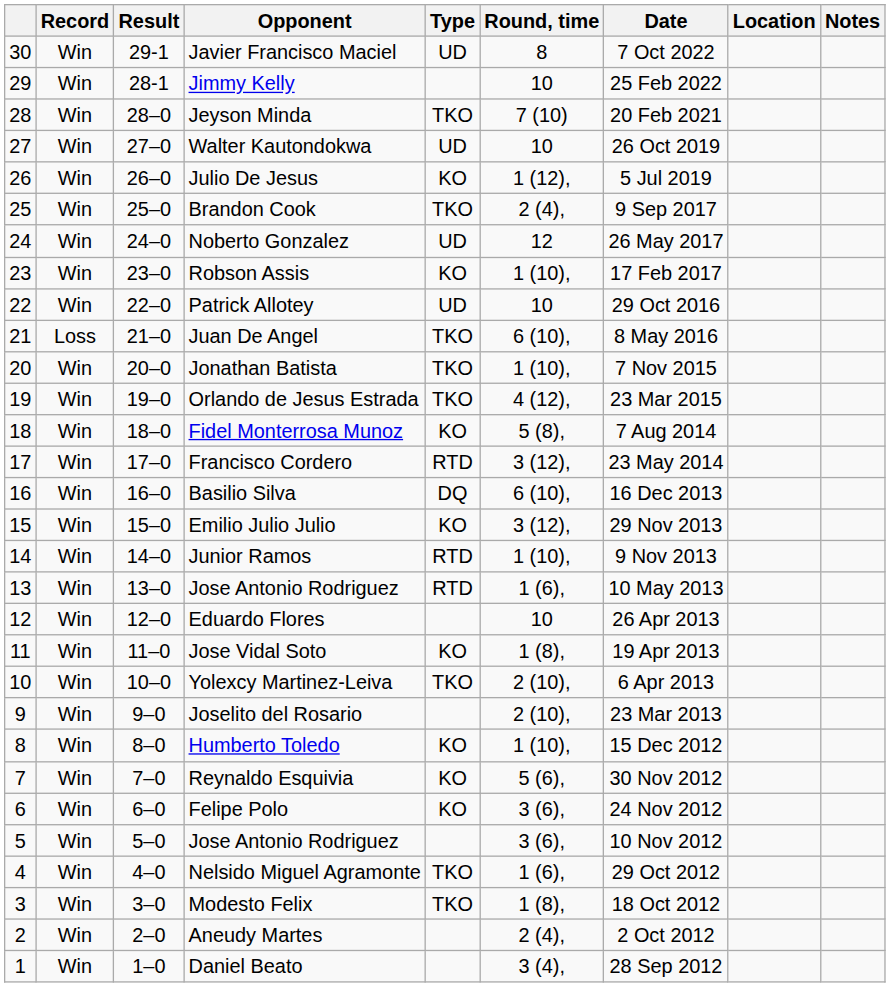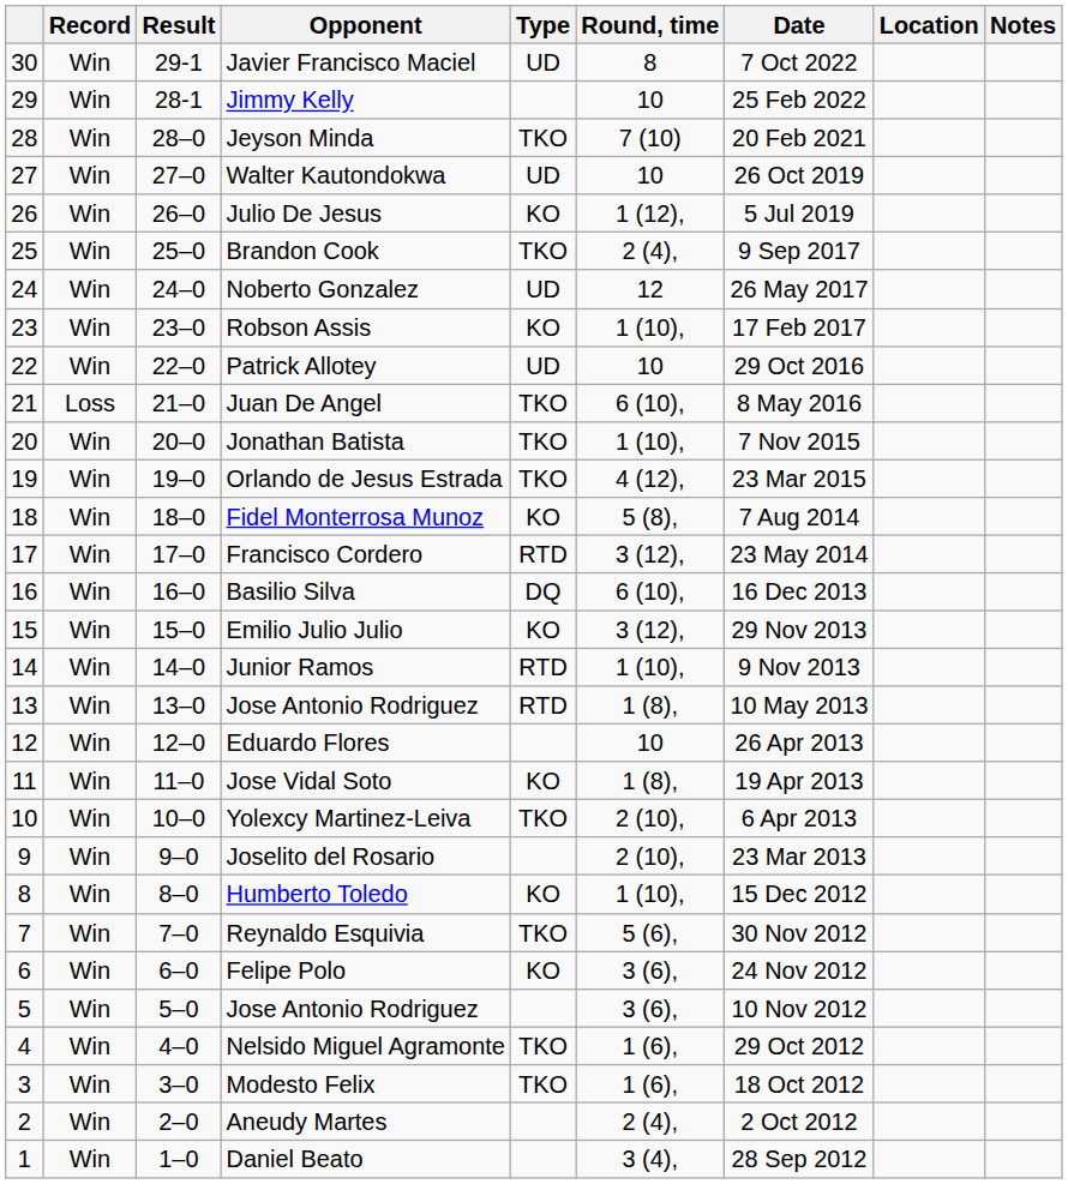13 / Jose Antonio Rodriguez | Round, time: 1 (6), -> 1 (8),
Reynaldo Esquivia | Type: KO -> TKO
Modesto Felix | Round, time: 1 (8), -> 1 (6),
